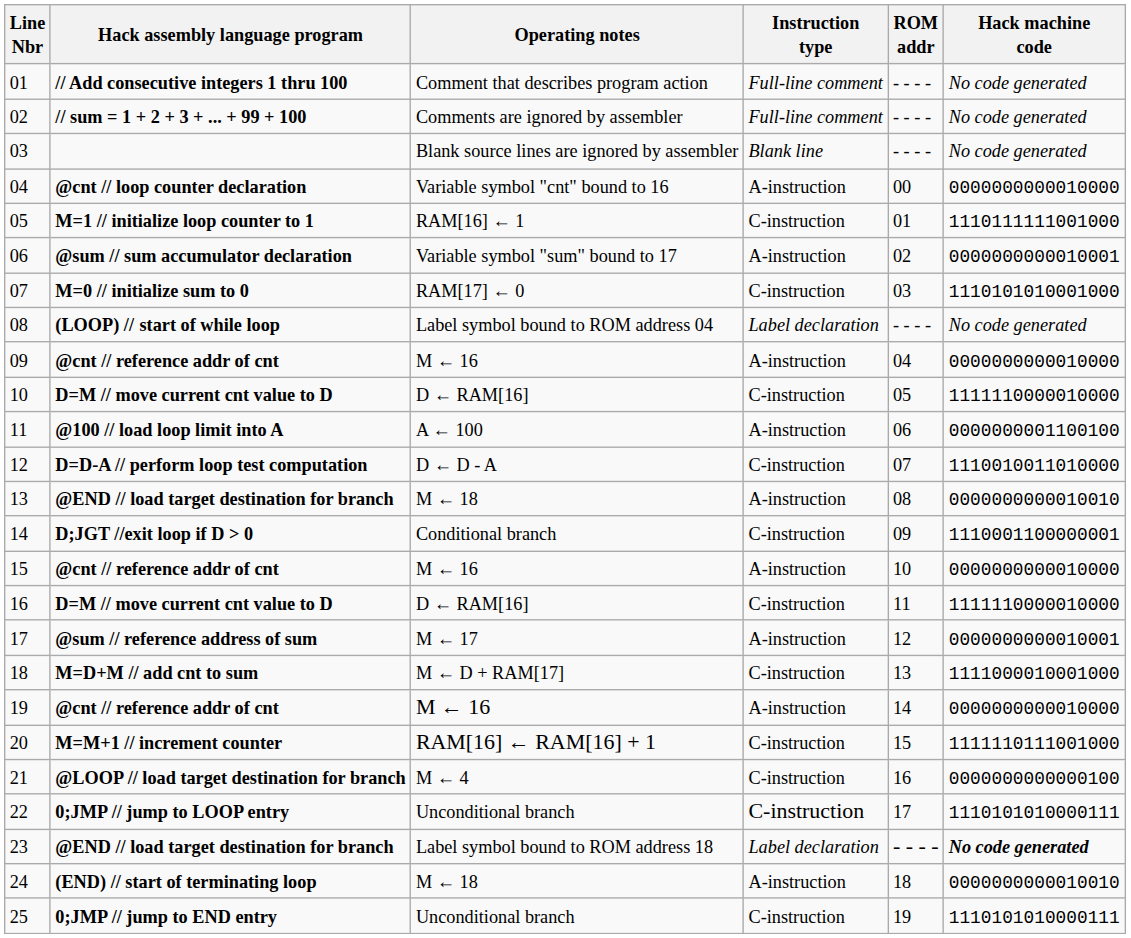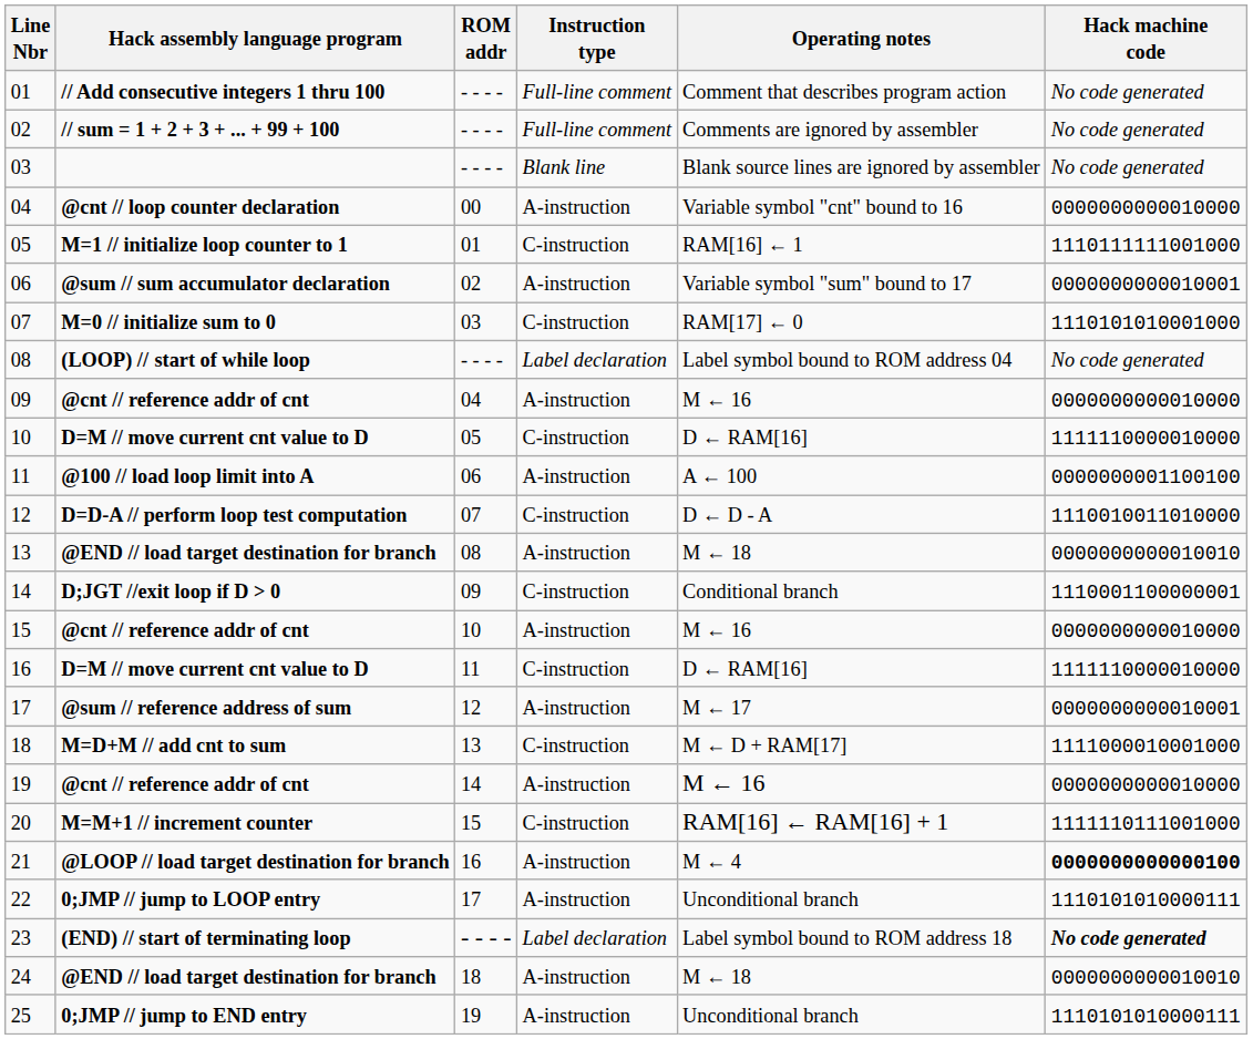columns swapped: Operating notes <-> ROM addr
21 | Instruction type: C-instruction -> A-instruction
21 | Hack machine code: normal -> bold
22 | Instruction type: C-instruction -> A-instruction
23 | Hack assembly language program: @END // load target destination for branch -> (END) // start of terminating loop
24 | Hack assembly language program: (END) // start of terminating loop -> @END // load target destination for branch
25 | Instruction type: C-instruction -> A-instruction
